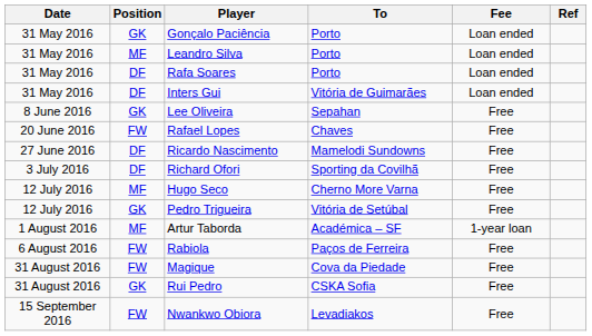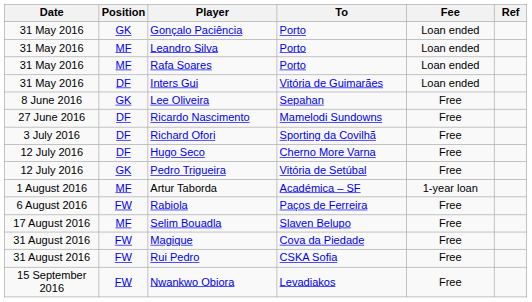Rafa Soares | Position: DF -> MF
- row: 20 June 2016 | FW | Rafael Lopes | Chaves | Free
Hugo Seco | Position: MF -> DF
+ row: 17 August 2016 | MF | Selim Bouadla | Slaven Belupo | Free
Rui Pedro | Position: GK -> FW
